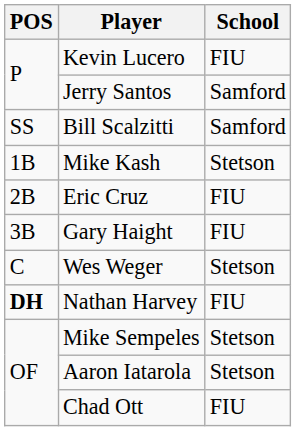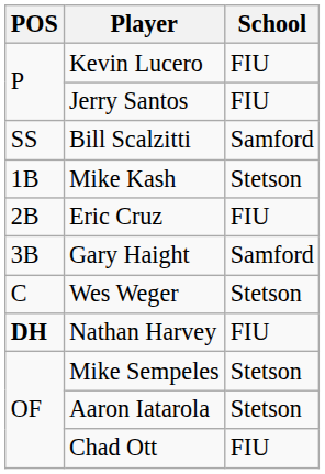Jerry Santos | School: Samford -> FIU
Gary Haight | School: FIU -> Samford
